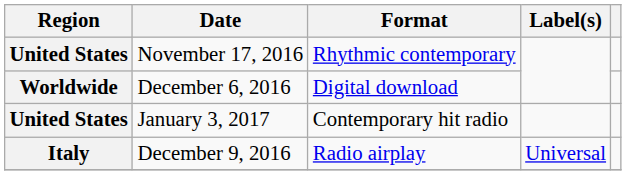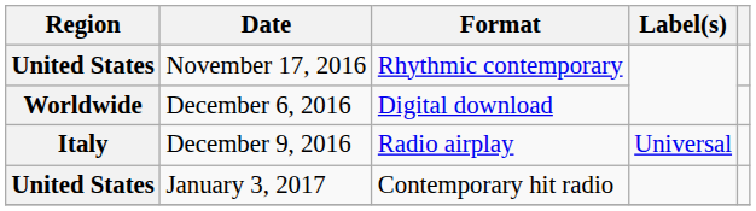rows swapped: December 9, 2016 <-> January 3, 2017
